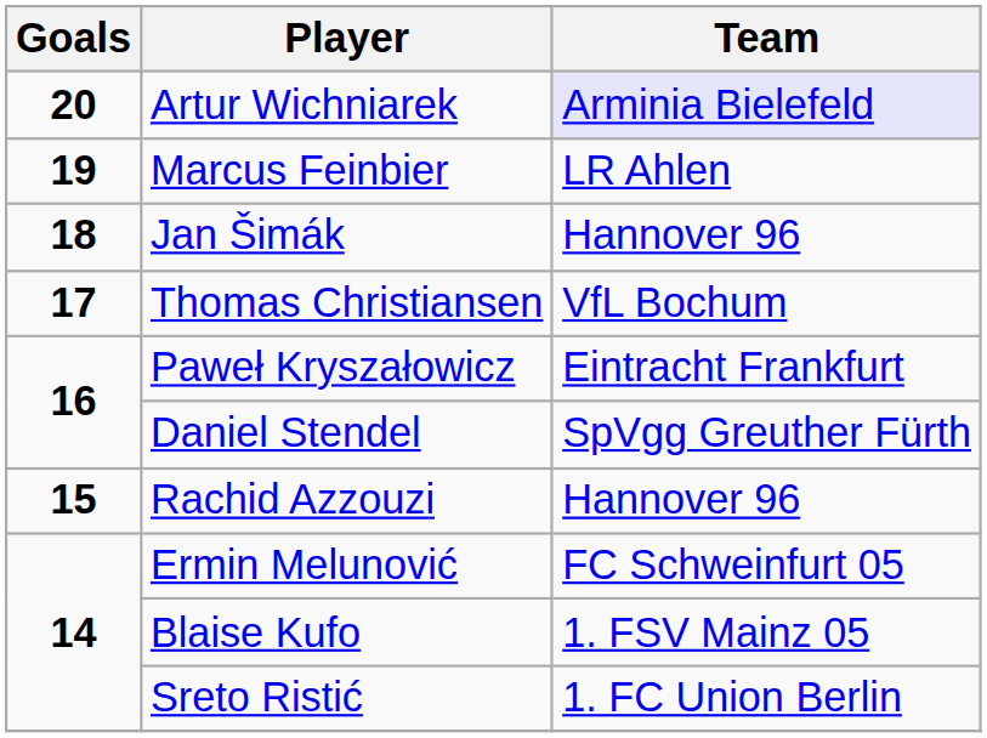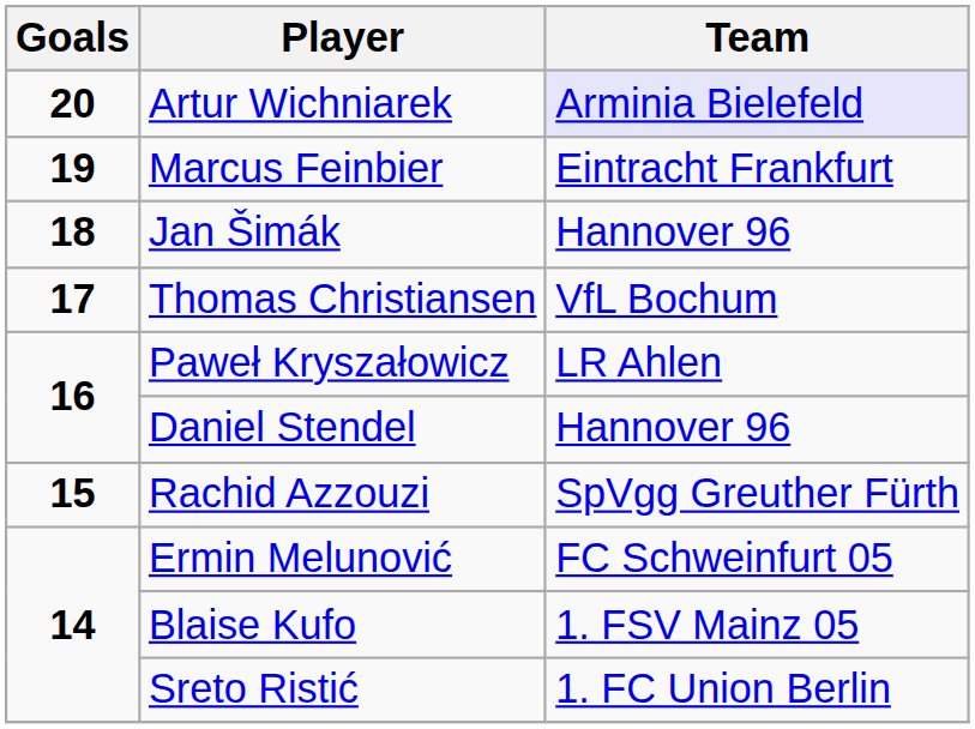Marcus Feinbier | Team: LR Ahlen -> Eintracht Frankfurt
Paweł Kryszałowicz | Team: Eintracht Frankfurt -> LR Ahlen
Daniel Stendel | Team: SpVgg Greuther Fürth -> Hannover 96
Rachid Azzouzi | Team: Hannover 96 -> SpVgg Greuther Fürth
